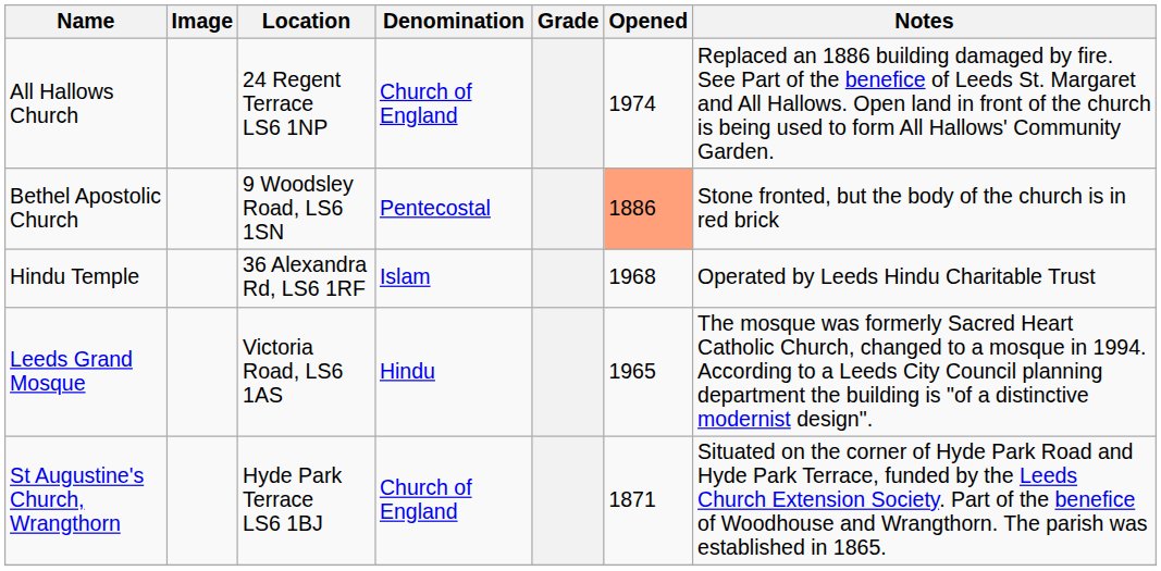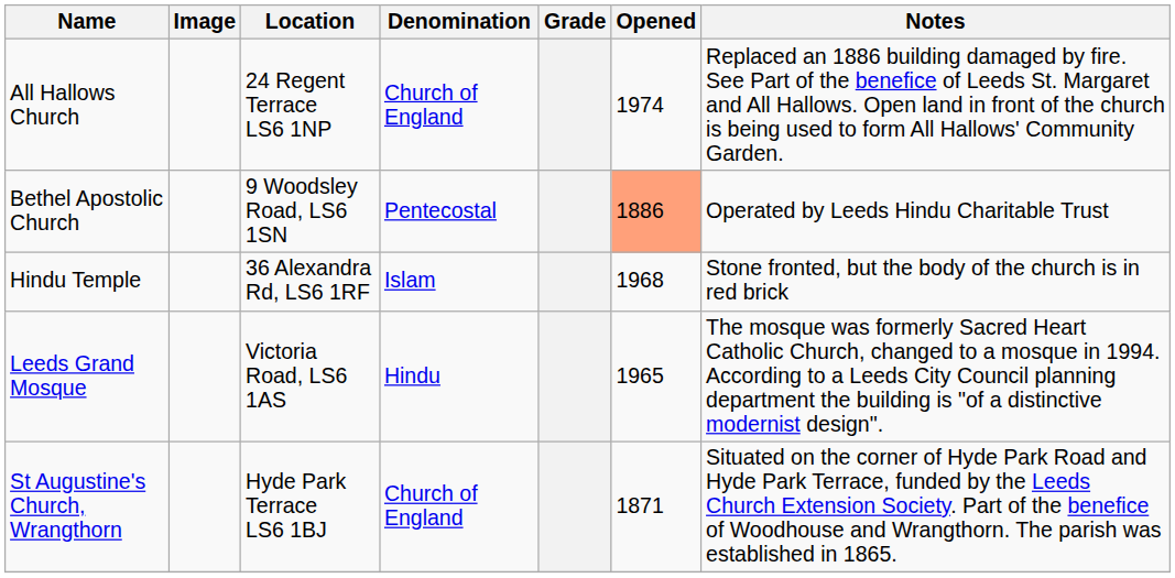Bethel Apostolic Church | Notes: Stone fronted, but the body of the church is in red brick -> Operated by Leeds Hindu Charitable Trust
Hindu Temple | Notes: Operated by Leeds Hindu Charitable Trust -> Stone fronted, but the body of the church is in red brick
